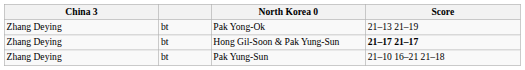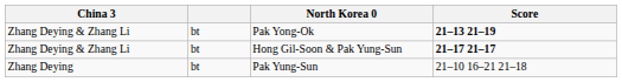Pak Yong-Ok | China 3: Zhang Deying -> Zhang Deying & Zhang Li
Pak Yong-Ok | Score: normal -> bold
Hong Gil-Soon & Pak Yung-Sun | China 3: Zhang Deying -> Zhang Deying & Zhang Li
